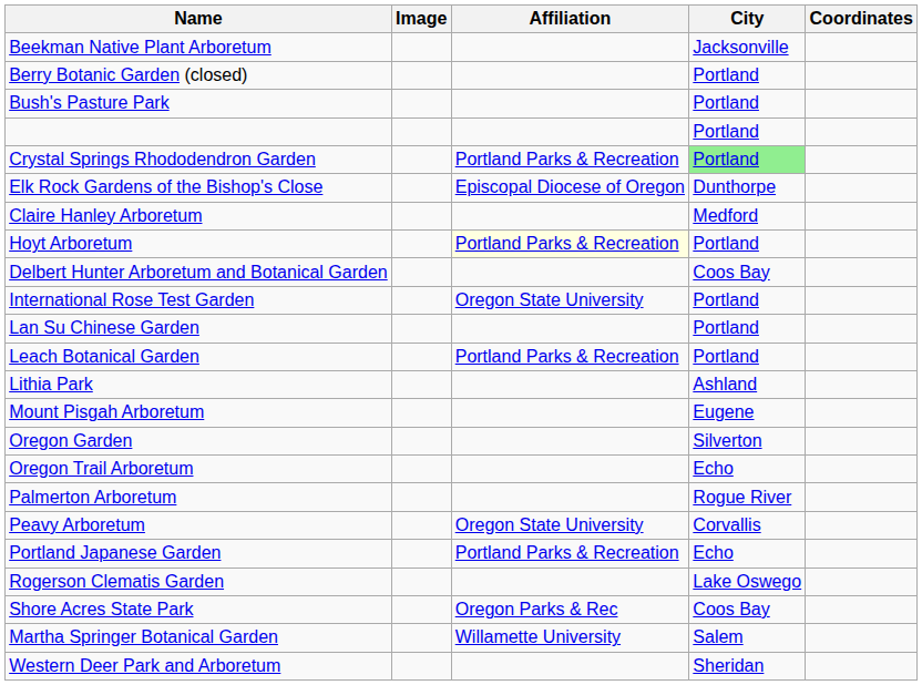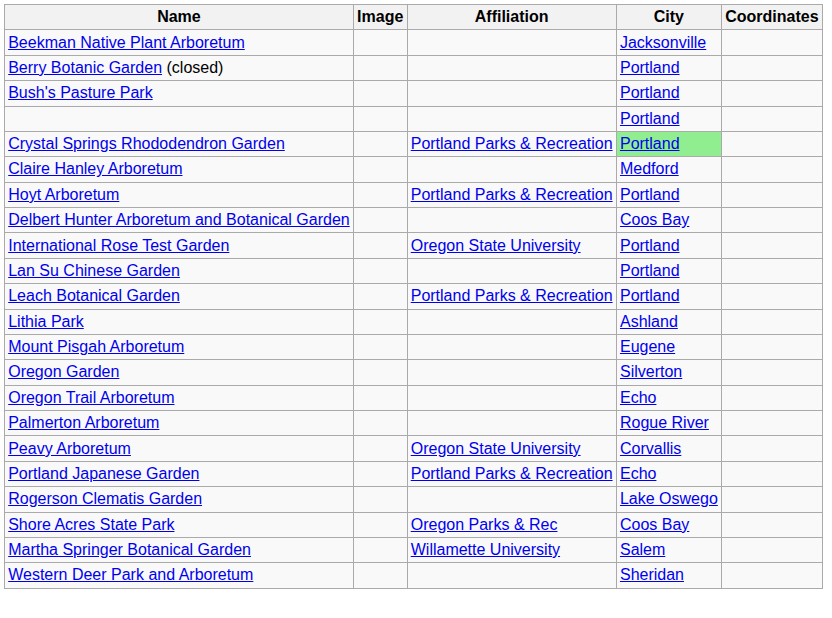- row: Elk Rock Gardens of the Bishop's Close | Episcopal Diocese of Oregon | Dunthorpe
Hoyt Arboretum | Affiliation: lightyellow background -> no background
